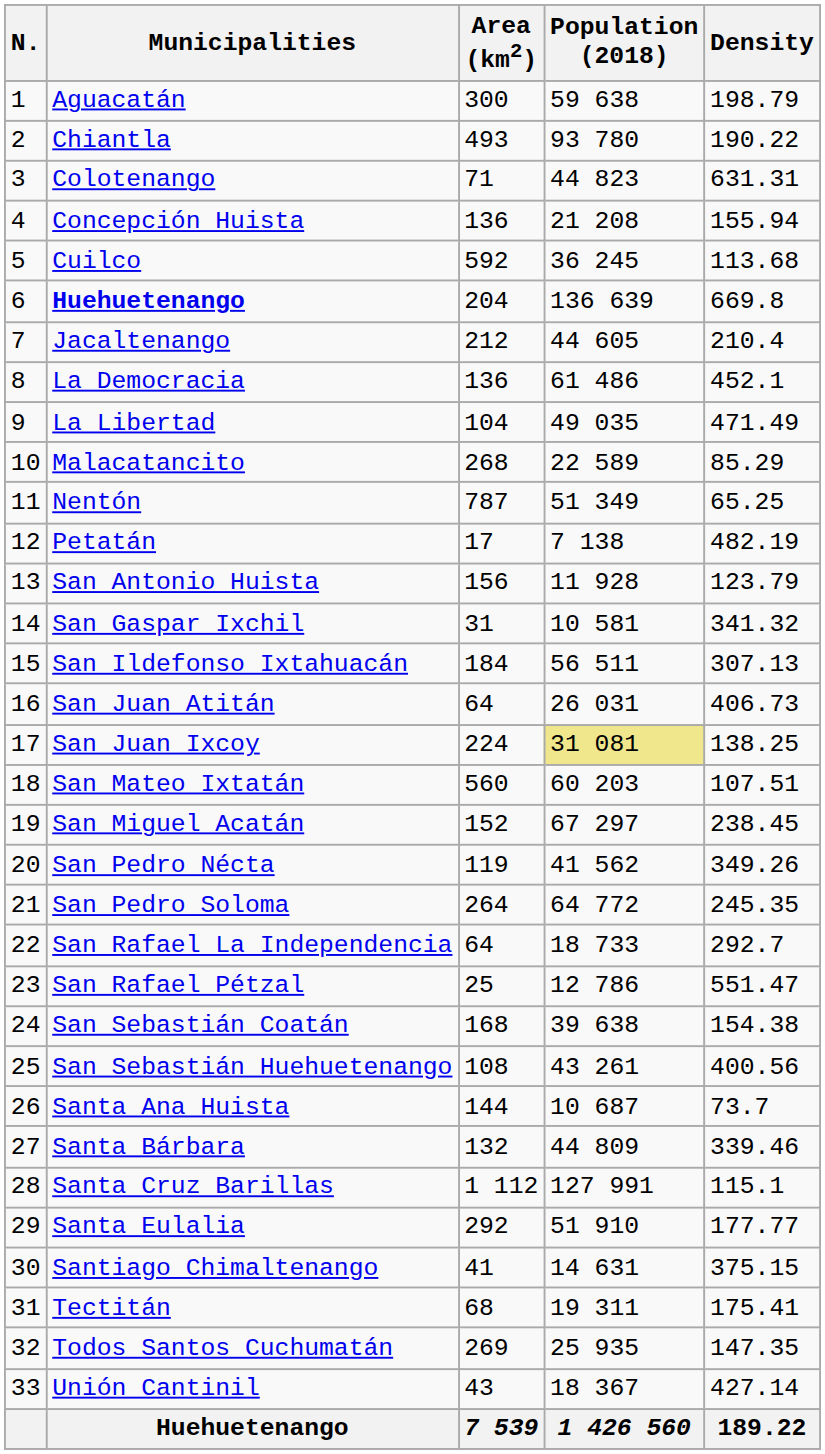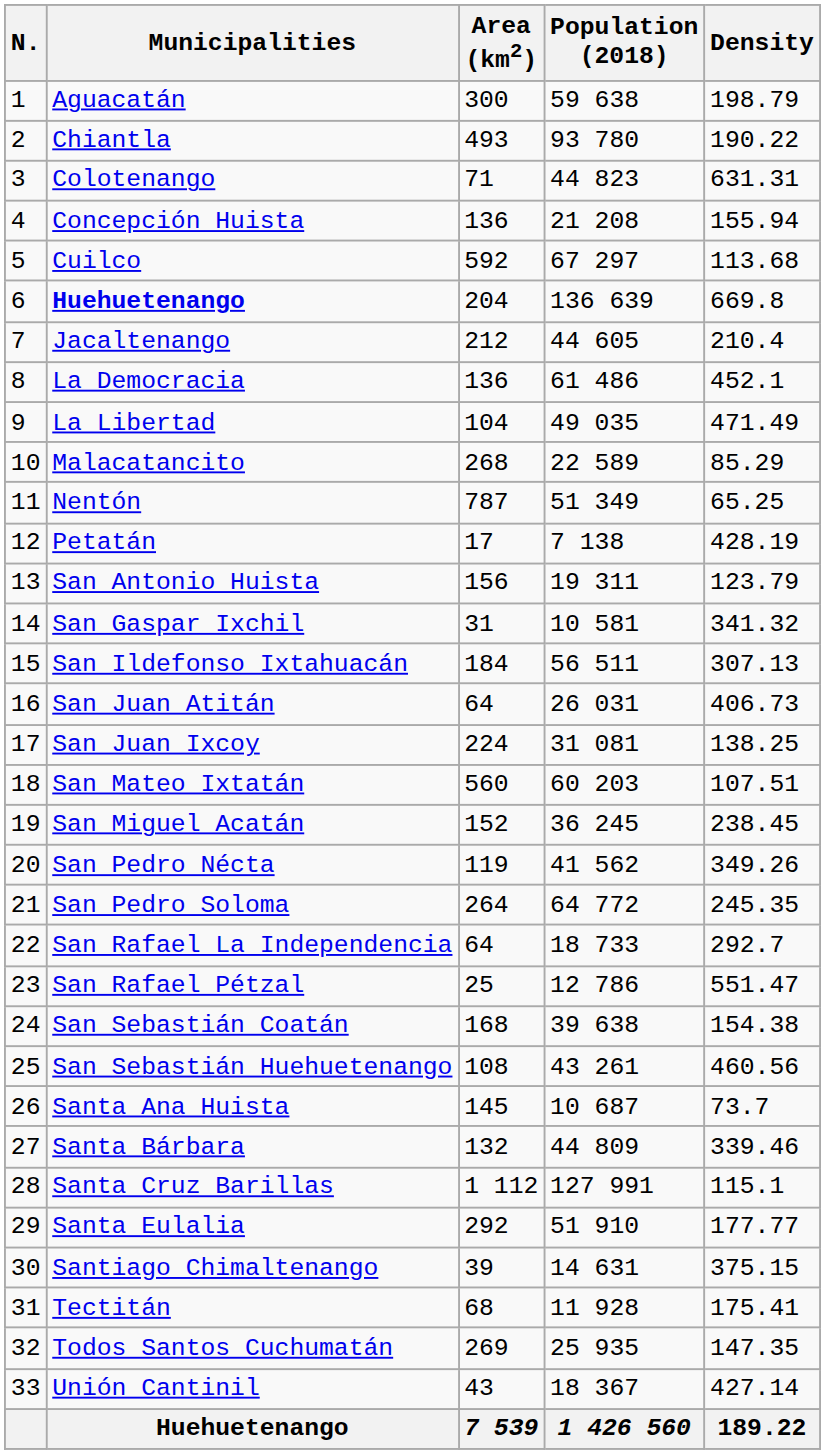Cuilco | Population (2018): 36 245 -> 67 297
Petatán | Density: 482.19 -> 428.19
San Antonio Huista | Population (2018): 11 928 -> 19 311
San Juan Ixcoy | Population (2018): khaki background -> no background
San Miguel Acatán | Population (2018): 67 297 -> 36 245
San Sebastián Huehuetenango | Density: 400.56 -> 460.56
Santa Ana Huista | Area (km2): 144 -> 145
Santiago Chimaltenango | Area (km2): 41 -> 39
Tectitán | Population (2018): 19 311 -> 11 928
